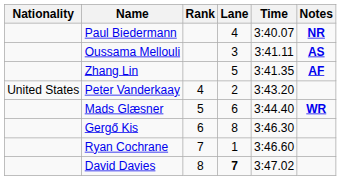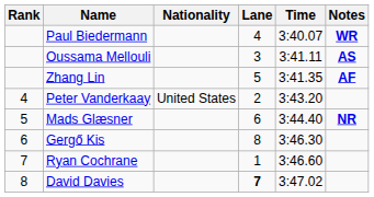columns swapped: Rank <-> Nationality
Paul Biedermann | Notes: NR -> WR
Mads Glæsner | Notes: WR -> NR
